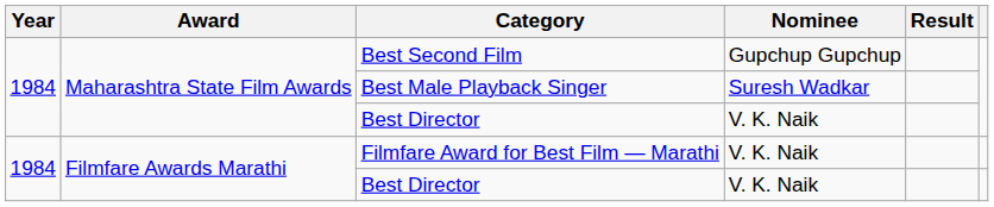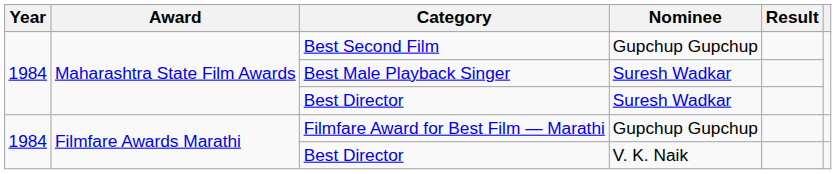Maharashtra State Film Awards / Best Director | Nominee: V. K. Naik -> Suresh Wadkar
Filmfare Award for Best Film — Marathi | Nominee: V. K. Naik -> Gupchup Gupchup
